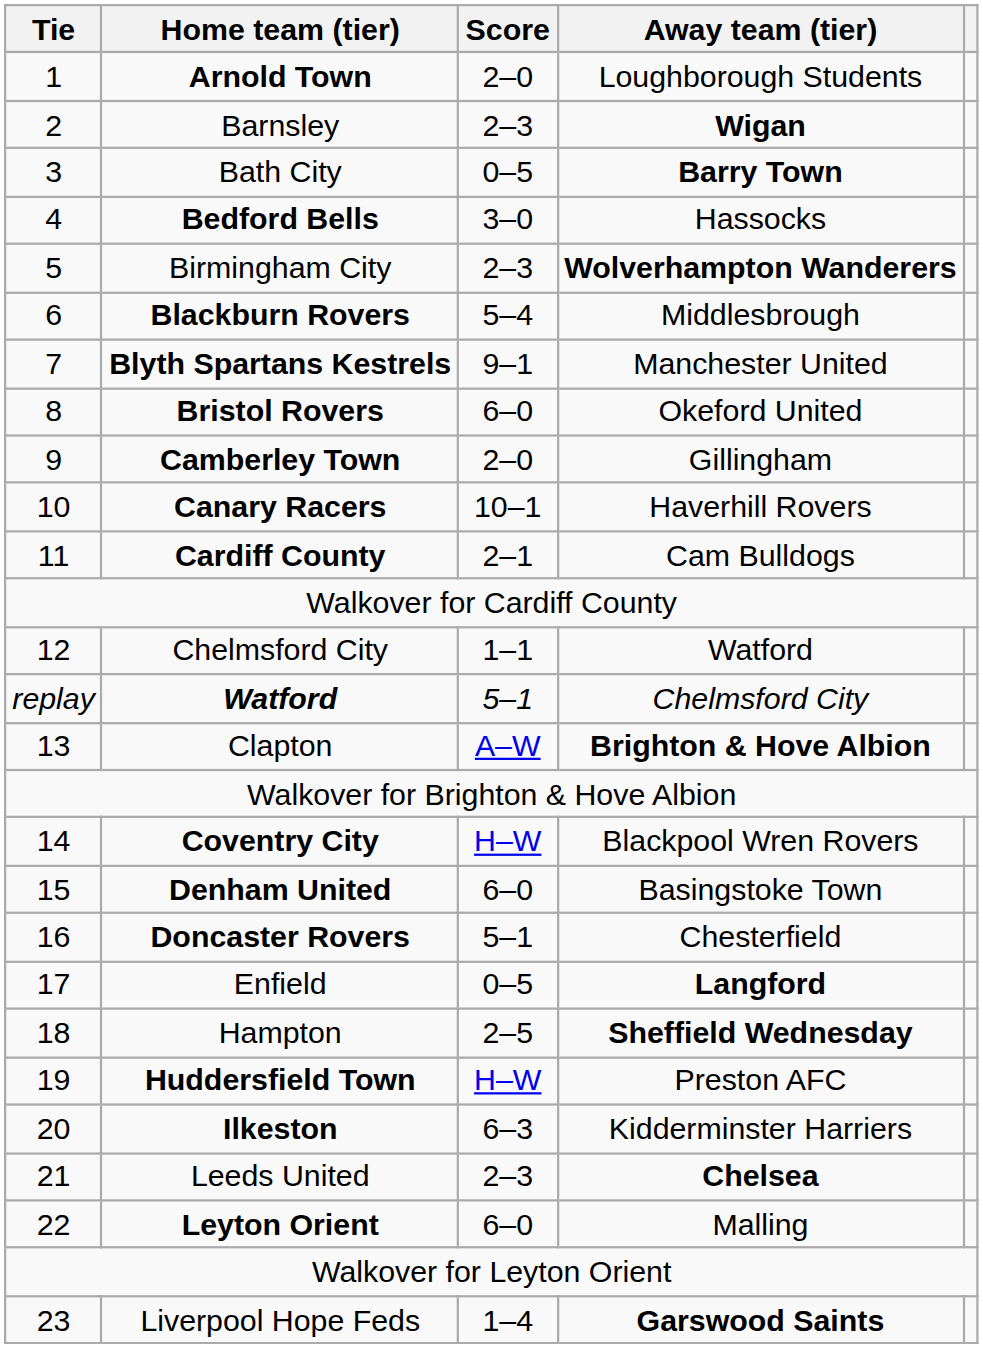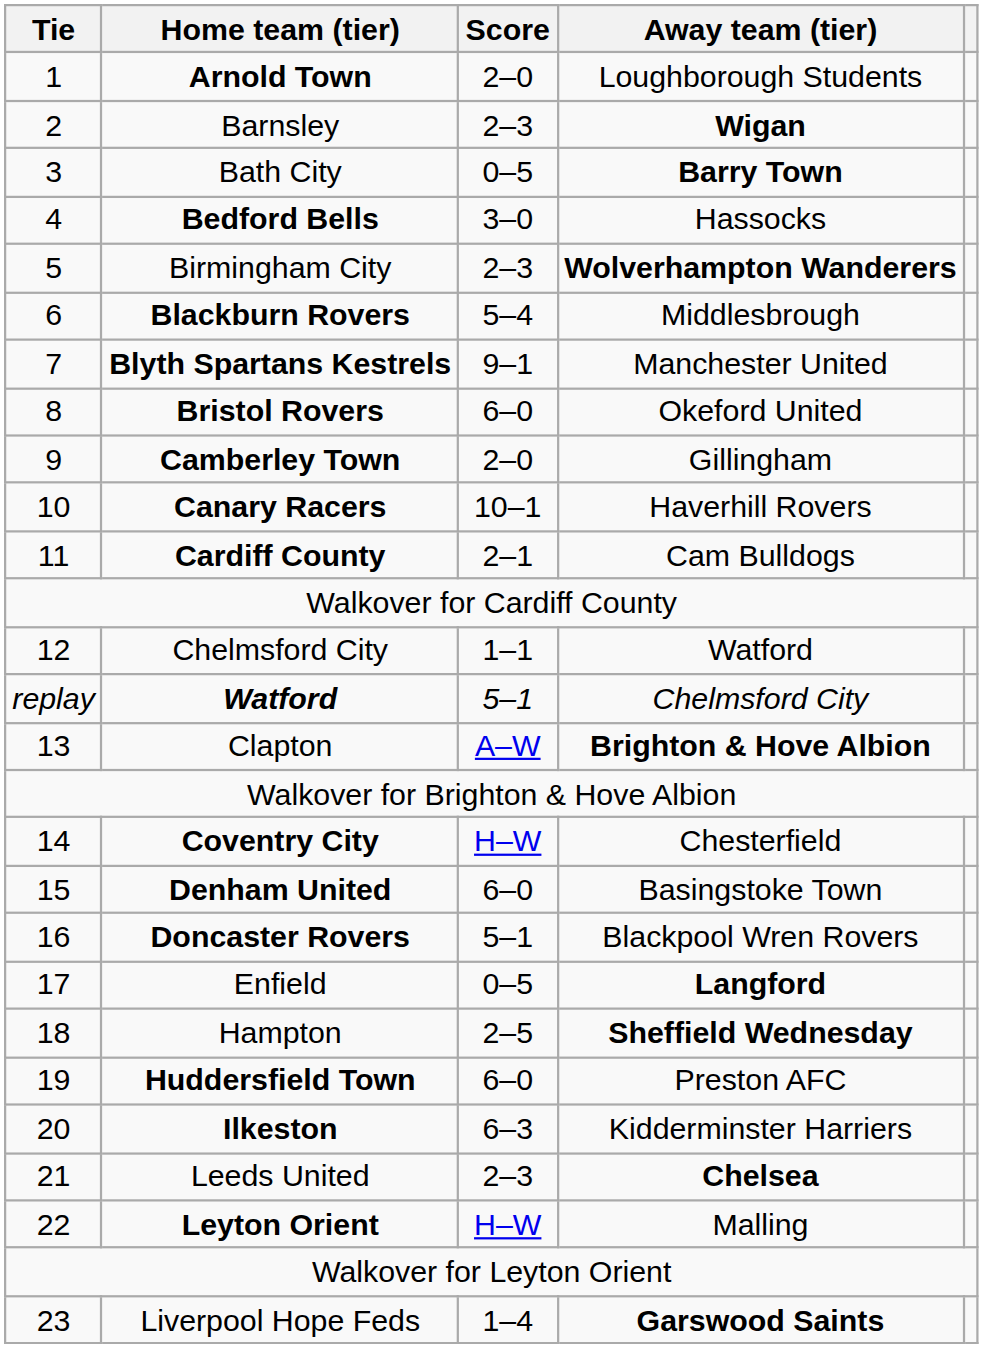Coventry City | Away team (tier): Blackpool Wren Rovers -> Chesterfield
Doncaster Rovers | Away team (tier): Chesterfield -> Blackpool Wren Rovers
Huddersfield Town | Score: H–W -> 6–0
Leyton Orient | Score: 6–0 -> H–W
